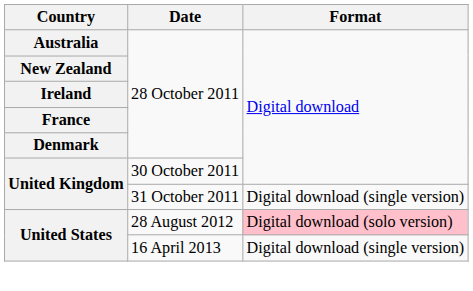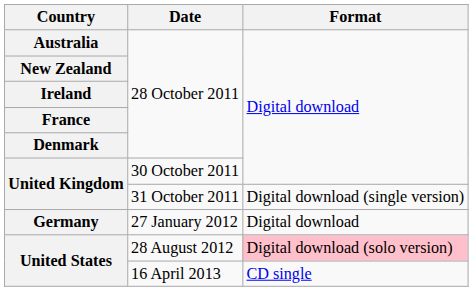+ row: Germany | 27 January 2012 | Digital download
16 April 2013 | Format: Digital download (single version) -> CD single
